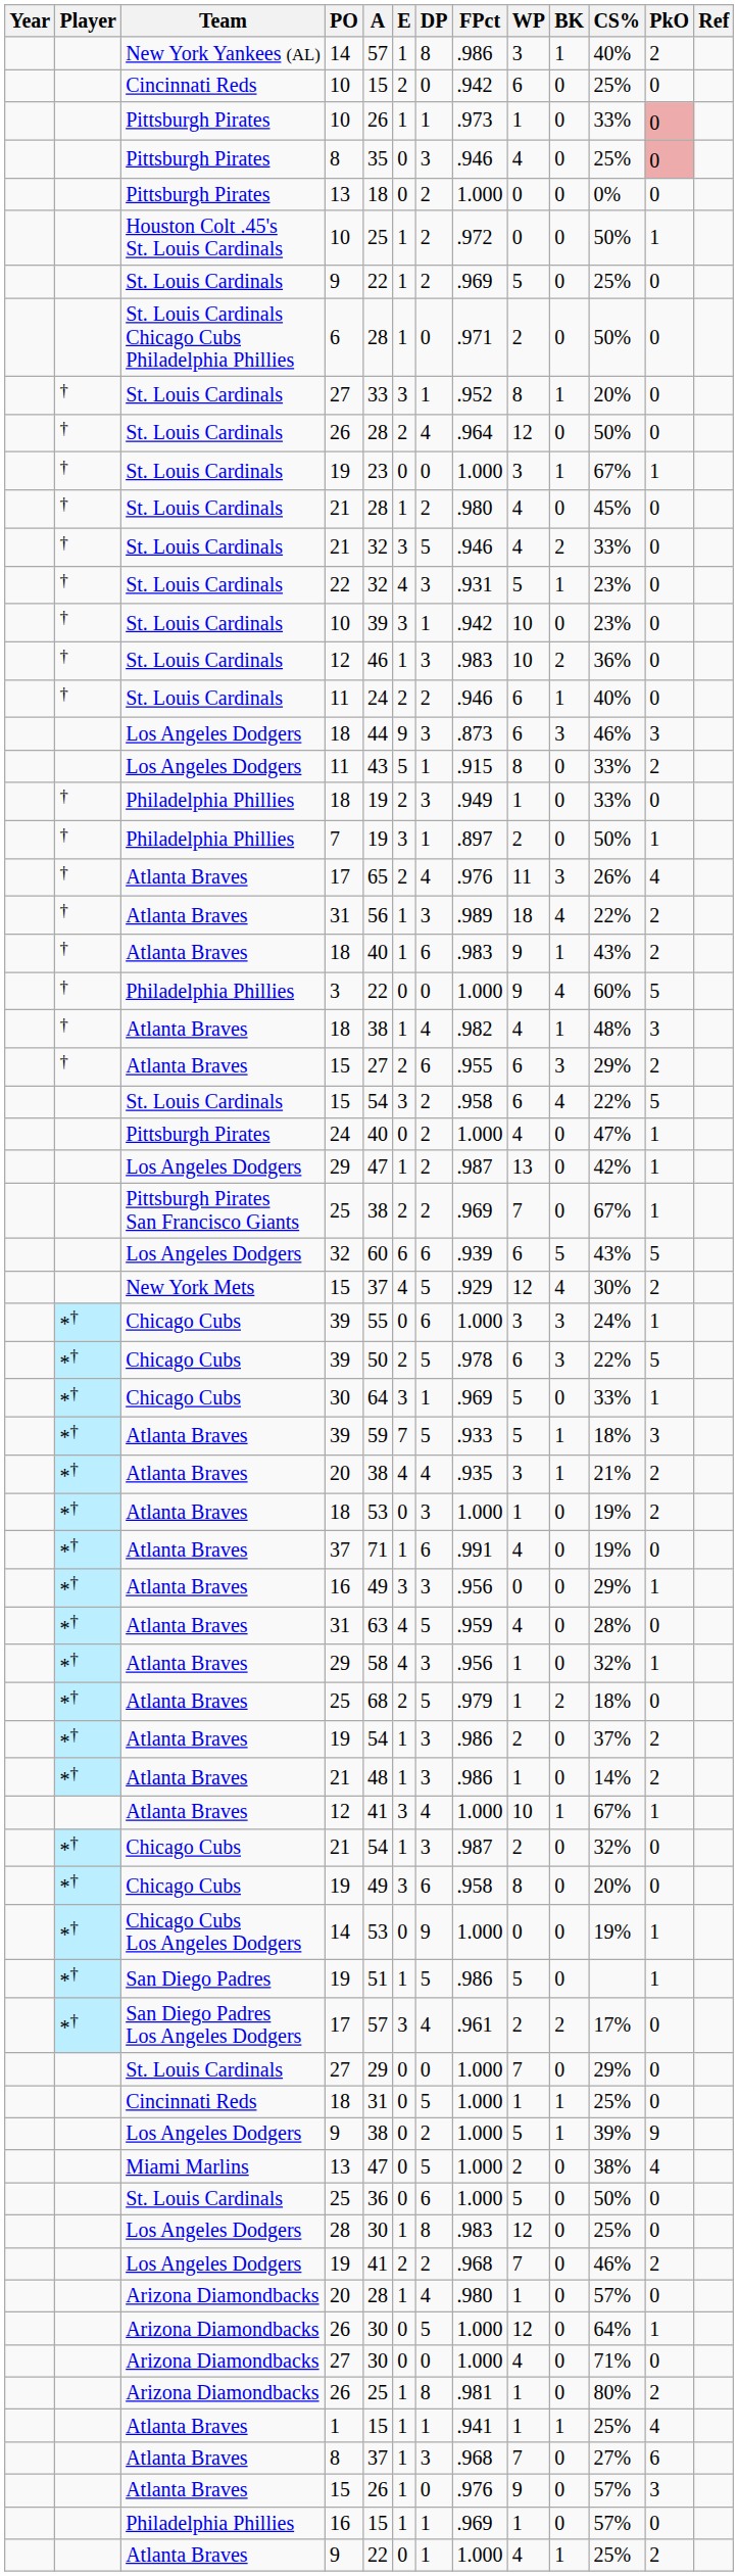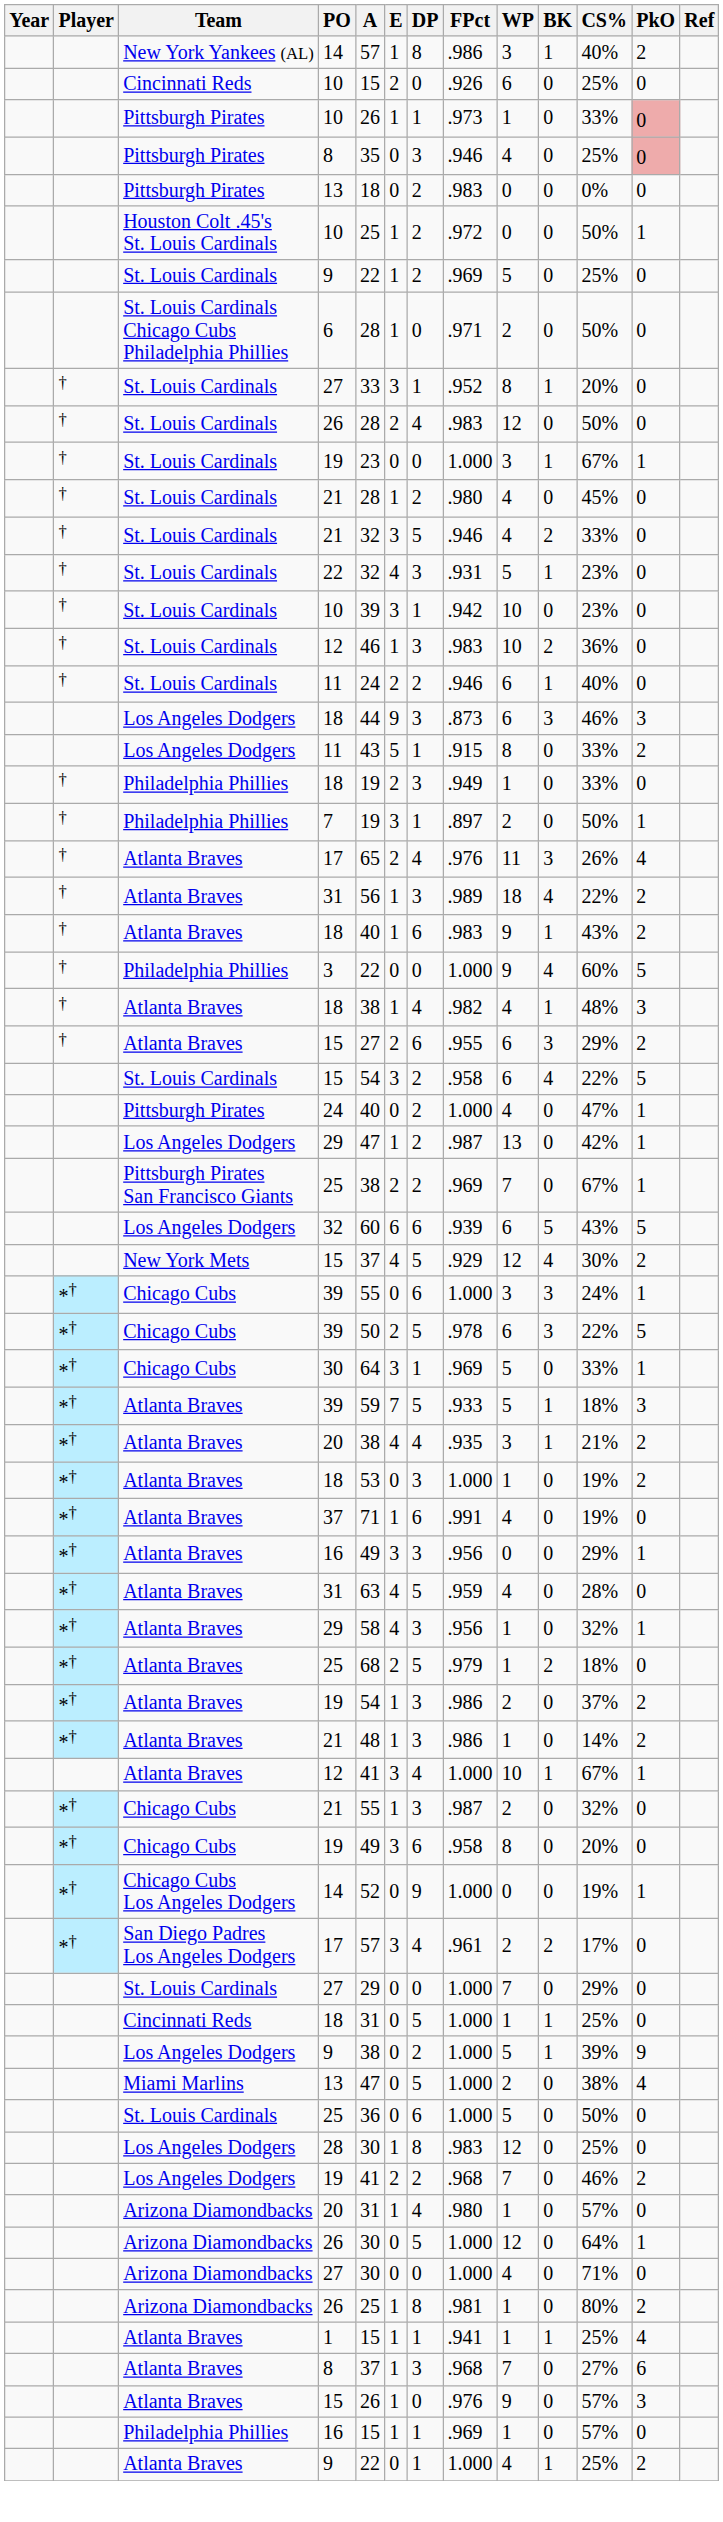Cincinnati Reds / 10 | FPct: .942 -> .926
Pittsburgh Pirates / 13 | FPct: 1.000 -> .983
St. Louis Cardinals / 26 | FPct: .964 -> .983
Chicago Cubs / 21 | A: 54 -> 55
Chicago Cubs Los Angeles Dodgers / 14 | A: 53 -> 52
- row: *† | San Diego Padres | 19 | 51 | 1 | 5 | .986 | 5 | 0 | 1
Arizona Diamondbacks / 20 | A: 28 -> 31
